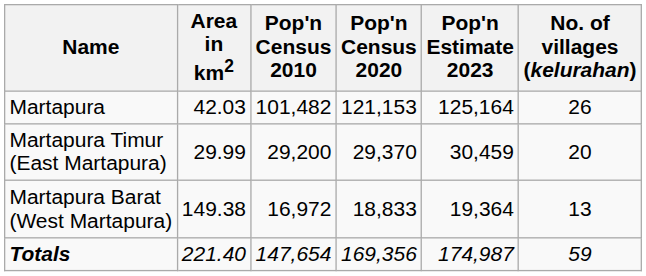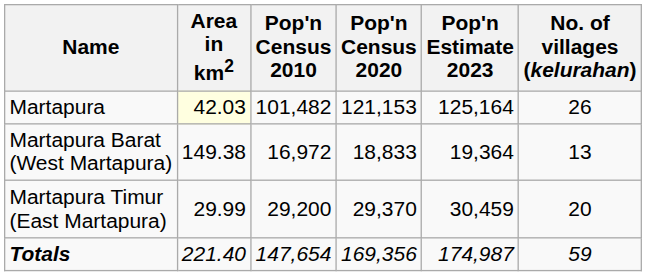Martapura | Area in km2: no background -> lightyellow background
rows swapped: Martapura Timur (East Martapura) <-> Martapura Barat (West Martapura)
